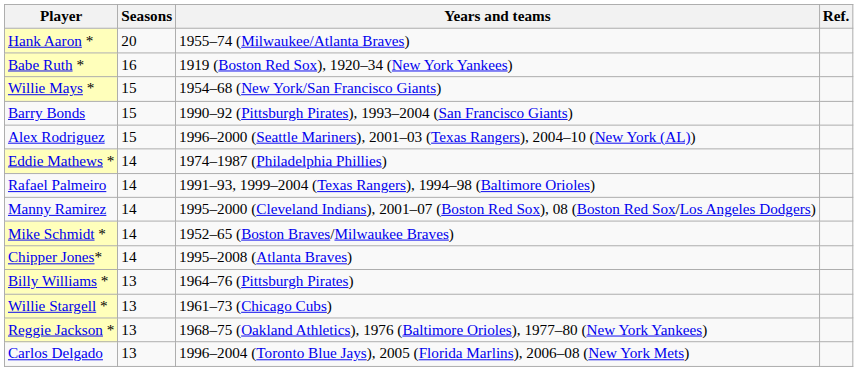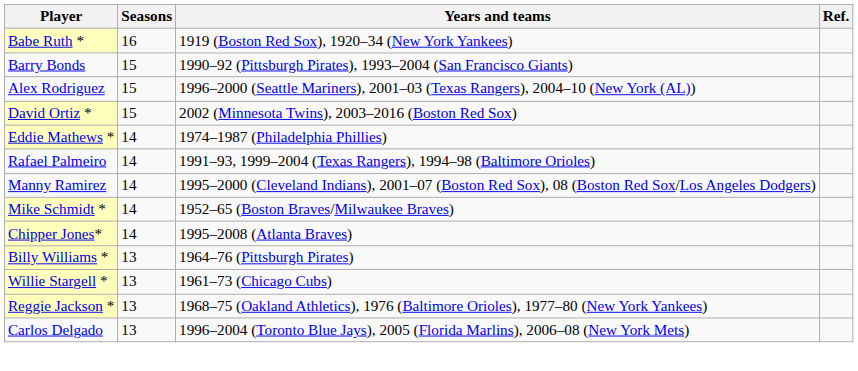- row: Hank Aaron * | 20 | 1955–74 (Milwaukee/Atlanta Braves)
- row: Willie Mays * | 15 | 1954–68 (New York/San Francisco Giants)
+ row: David Ortiz * | 15 | 2002 (Minnesota Twins), 2003–2016 (Boston Red Sox)
